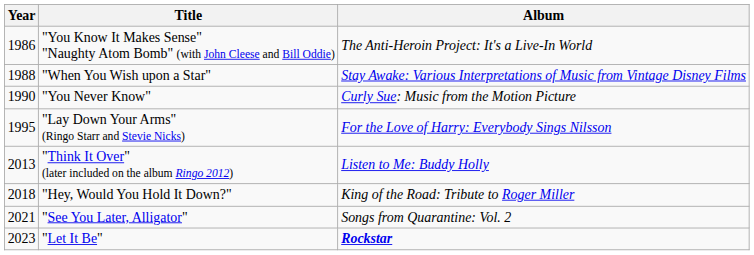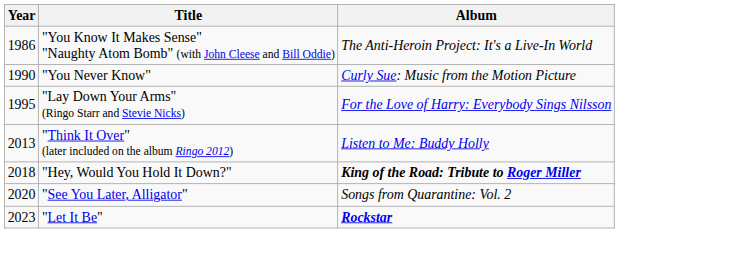- row: 1988 | "When You Wish upon a Star" | Stay Awake: Various Interpretations of Music from Vintage Disney Films
"Hey, Would You Hold It Down?" | Album: normal -> bold
"See You Later, Alligator" | Year: 2021 -> 2020
